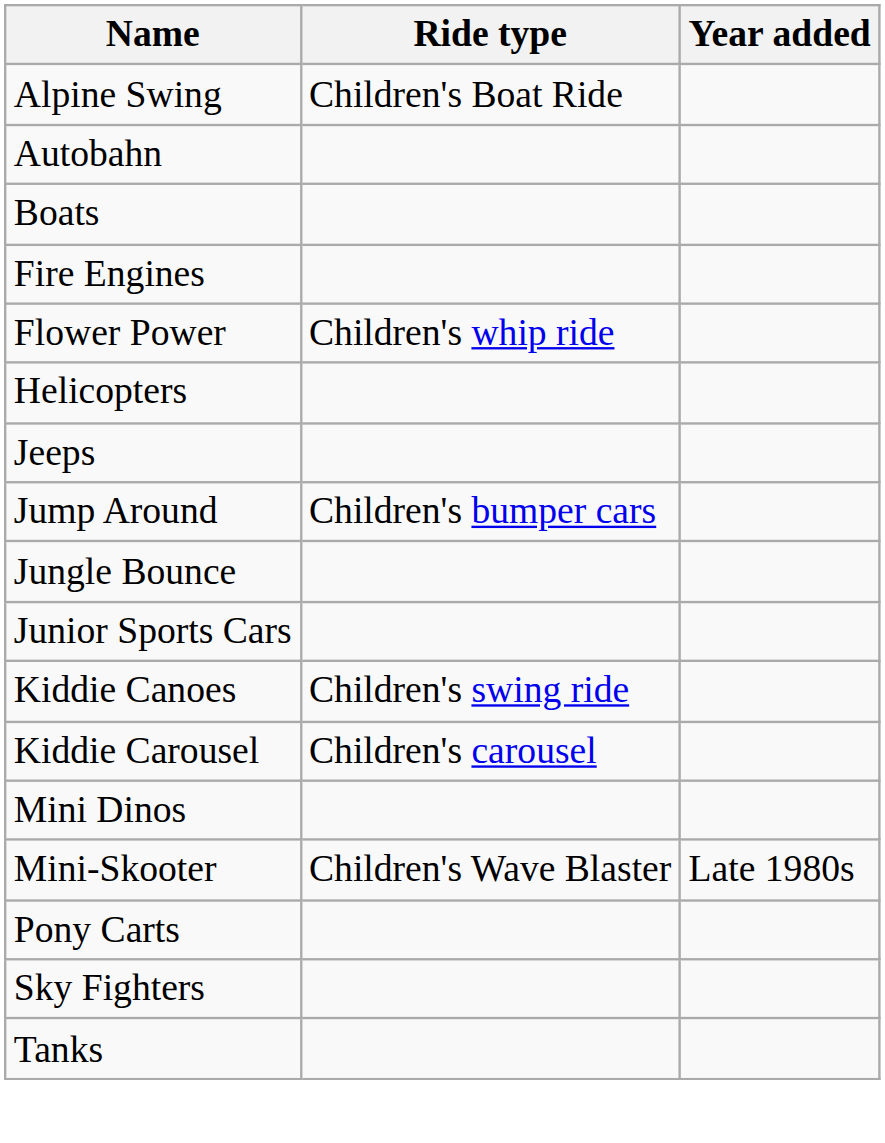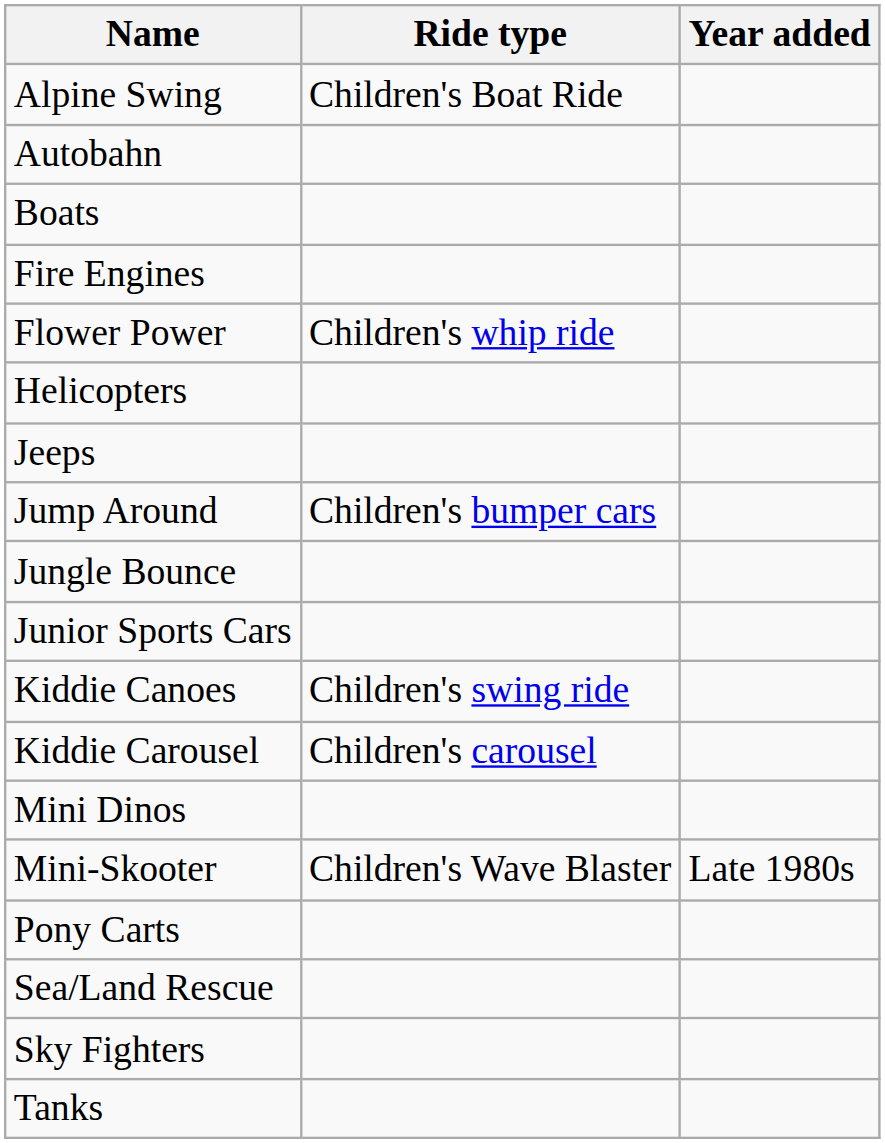+ row: Sea/Land Rescue
